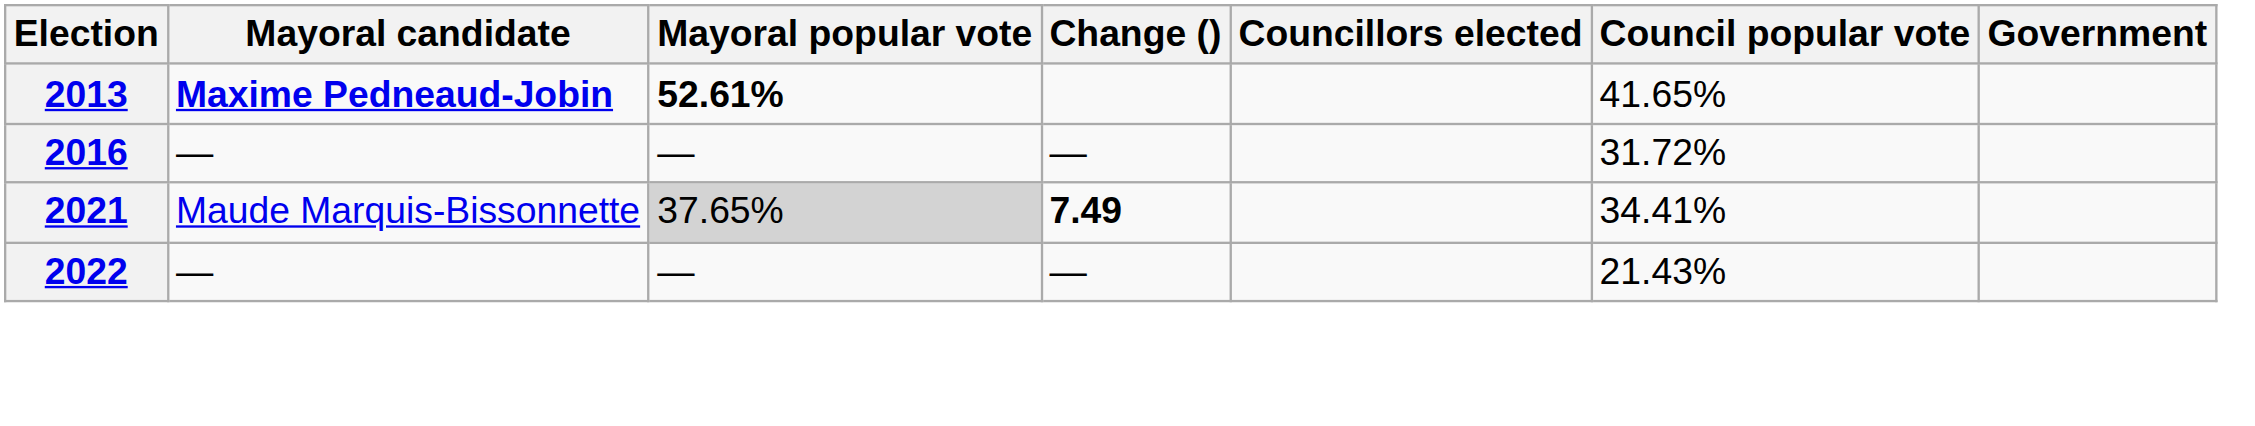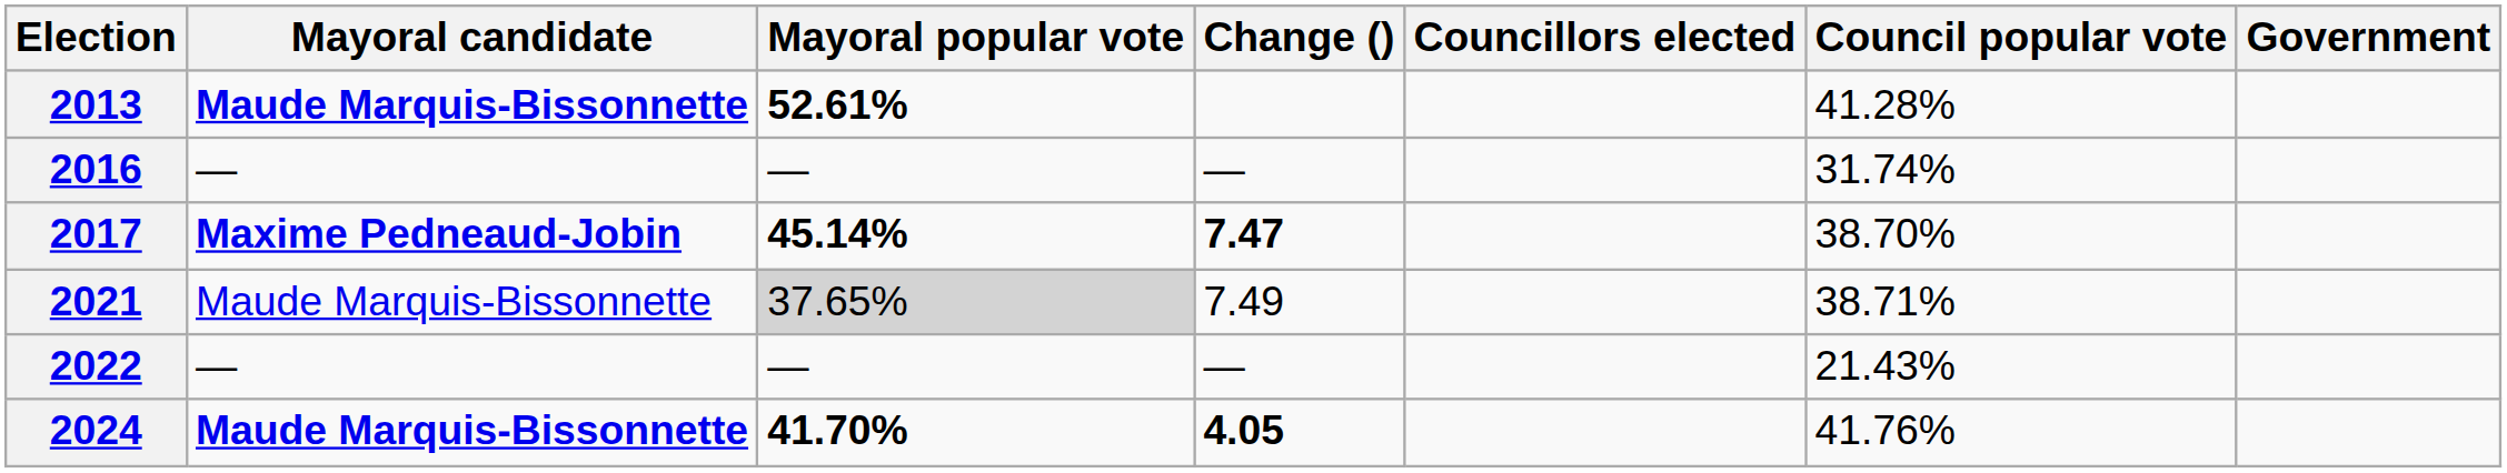2013 | Mayoral candidate: Maxime Pedneaud-Jobin -> Maude Marquis-Bissonnette
2013 | Council popular vote: 41.65% -> 41.28%
2016 | Council popular vote: 31.72% -> 31.74%
+ row: 2017 | Maxime Pedneaud-Jobin | 45.14% | 7.47 | 38.70%
2021 | Change (): bold -> normal
2021 | Council popular vote: 34.41% -> 38.71%
+ row: 2024 | Maude Marquis-Bissonnette | 41.70% | 4.05 | 41.76%
